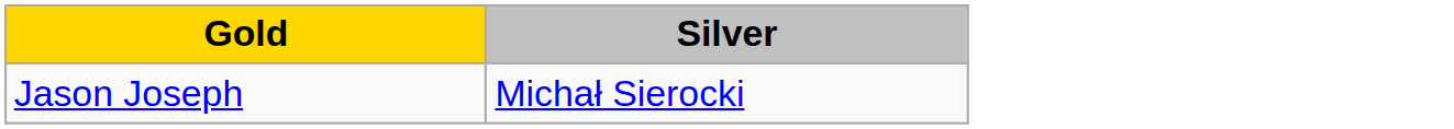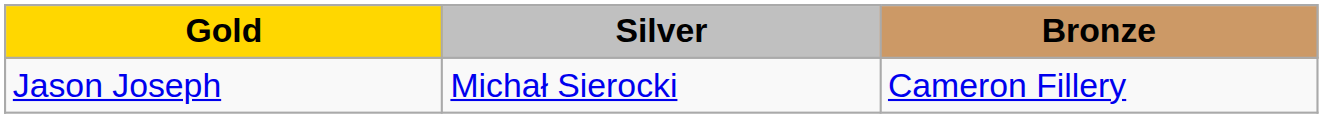+ column: Bronze | Cameron Fillery
